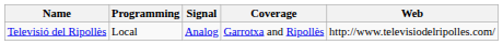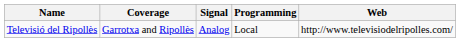columns swapped: Programming <-> Coverage
